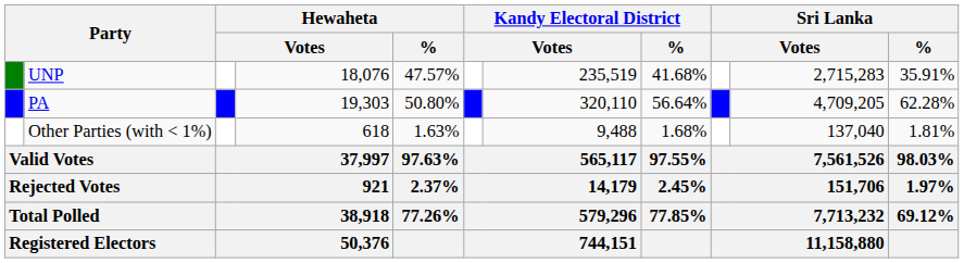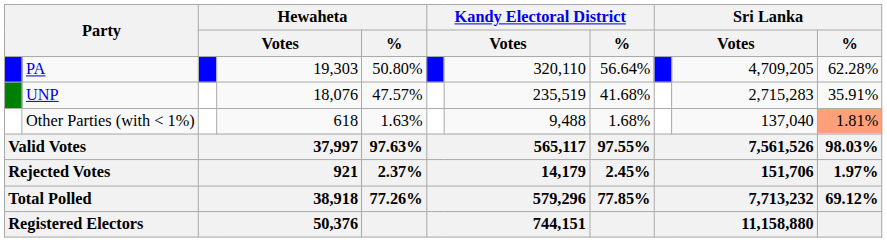rows swapped: PA <-> UNP
Other Parties (with < 1%) | Sri Lanka / %: no background -> lightsalmon background
